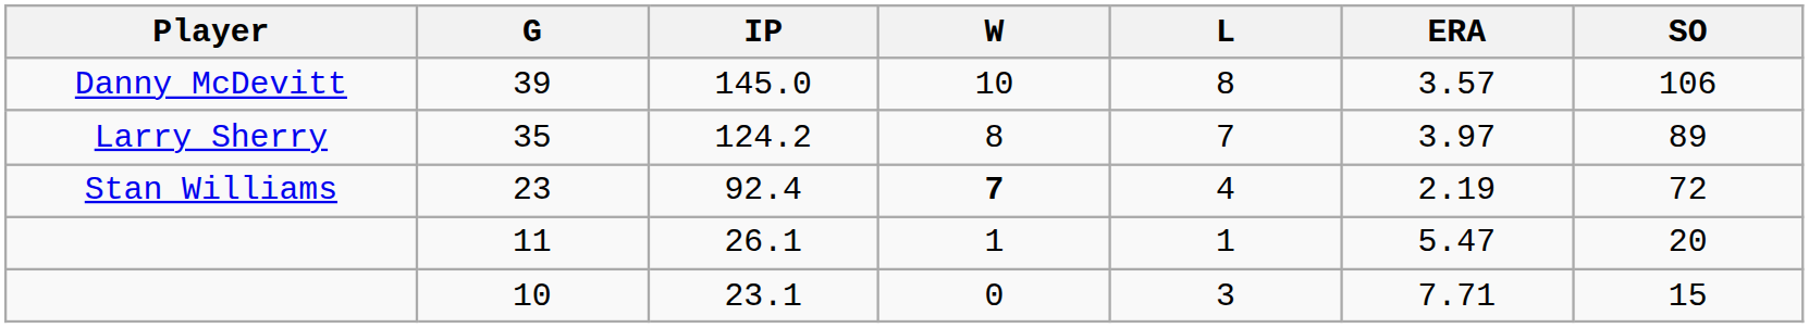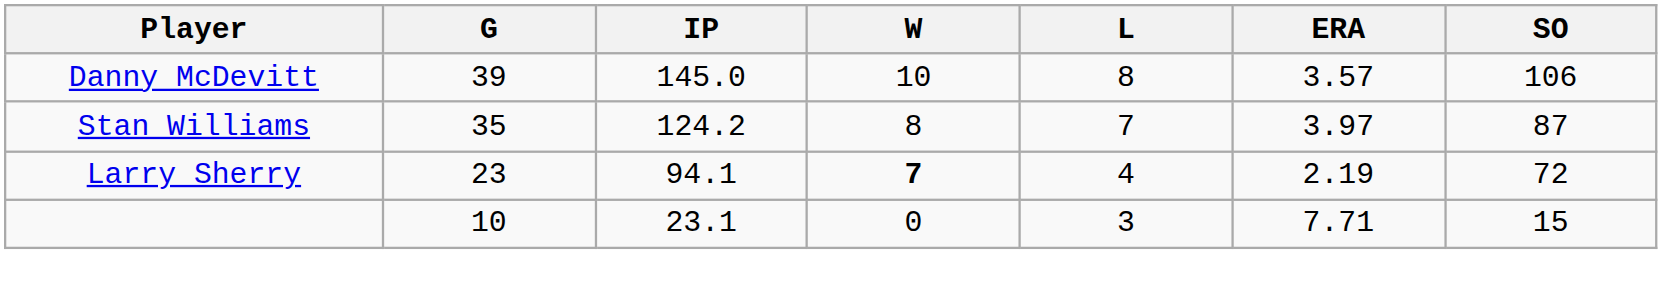35 | Player: Larry Sherry -> Stan Williams
35 | SO: 89 -> 87
23 | Player: Stan Williams -> Larry Sherry
23 | IP: 92.4 -> 94.1
- row: 11 | 26.1 | 1 | 1 | 5.47 | 20
